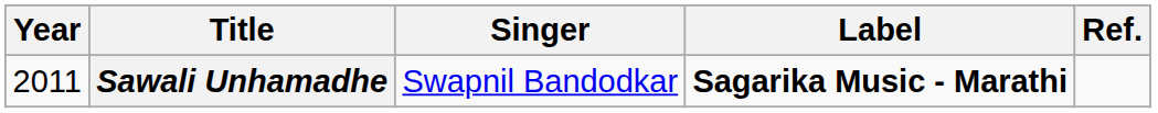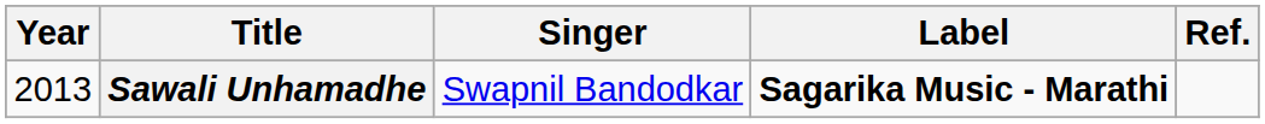Sawali Unhamadhe | Year: 2011 -> 2013
